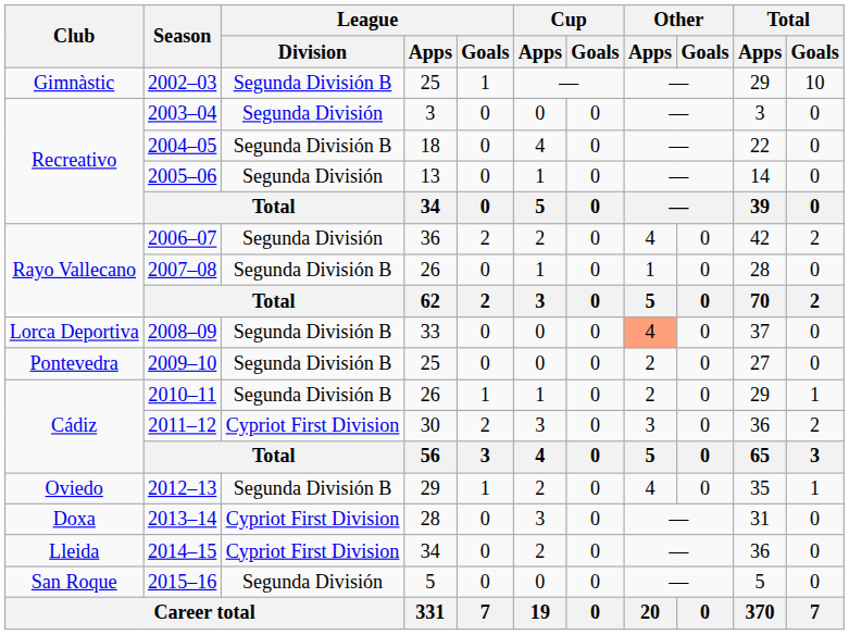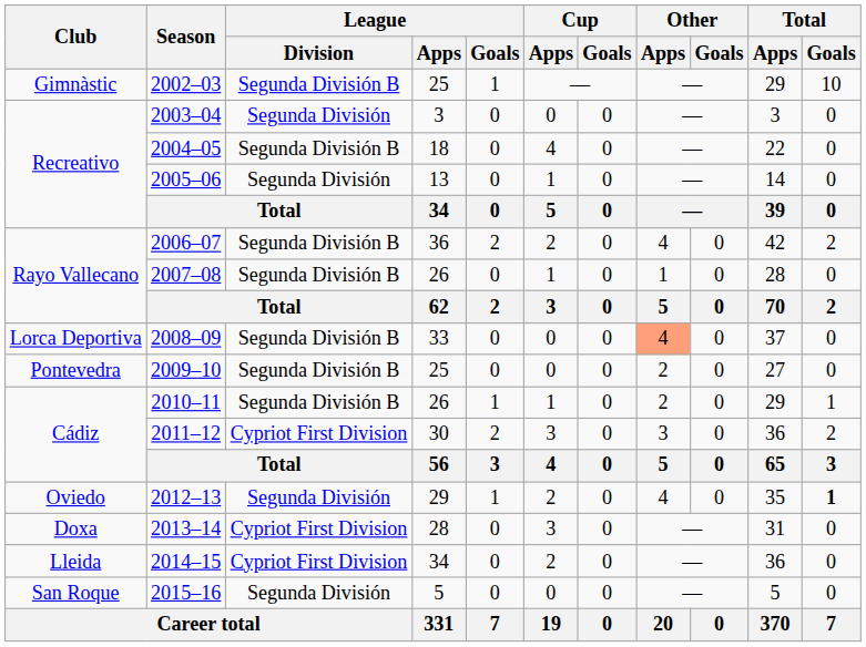2006–07 | League / Division: Segunda División -> Segunda División B
2012–13 | League / Division: Segunda División B -> Segunda División
2012–13 | Total / Goals: normal -> bold
